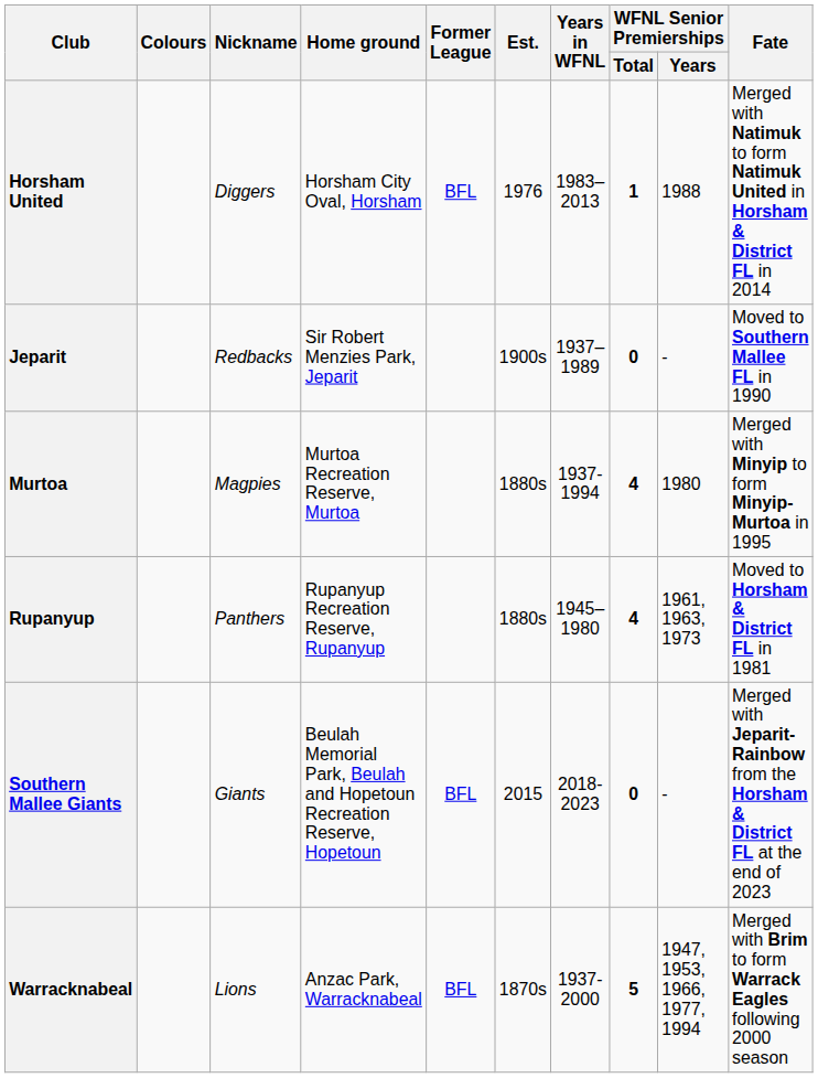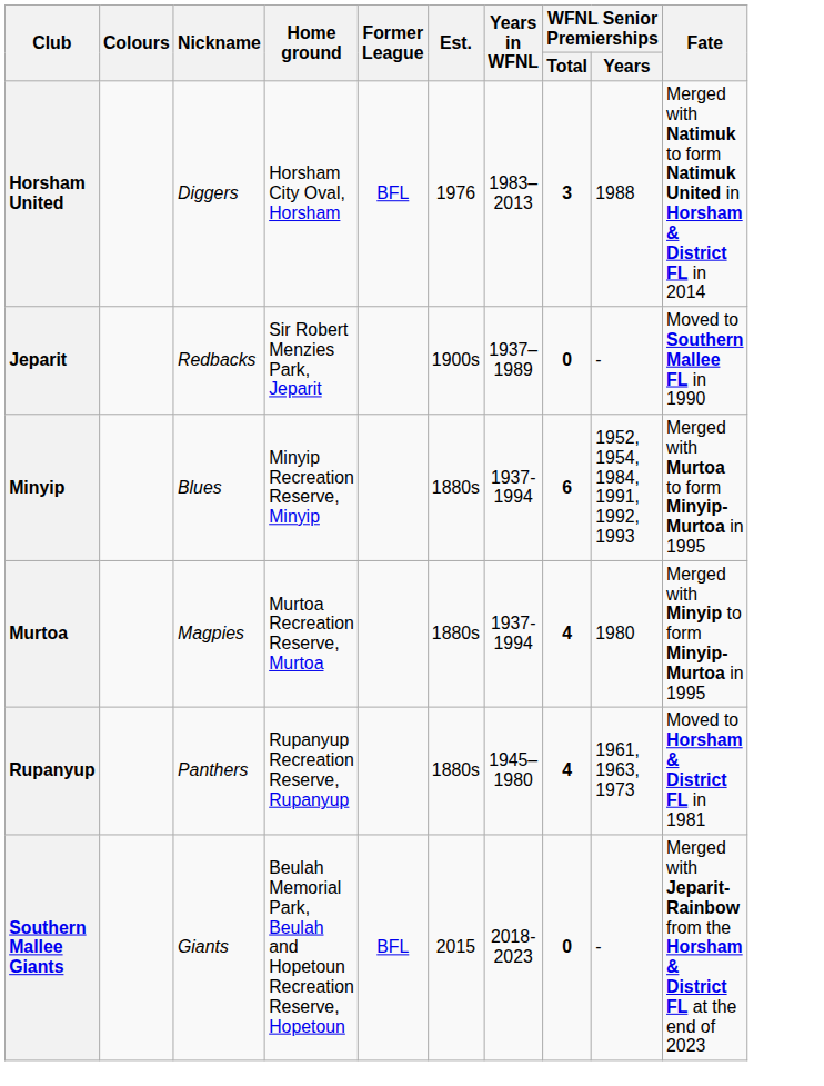Horsham United | WFNL Senior Premierships / Total: 1 -> 3
+ row: Minyip | Blues | Minyip Recreation Reserve, Minyip | 1880s | 1937-1994 | 6 | 1952, 1954, 1984, 1991, 1992, 1993 | Merged with Murtoa to form Minyip-Murtoa in 1995
- row: Warracknabeal | Lions | Anzac Park, Warracknabeal | BFL | 1870s | 1937-2000 | 5 | 1947, 1953, 1966, 1977, 1994 | Merged with Brim to form Warrack Eagles following 2000 season
